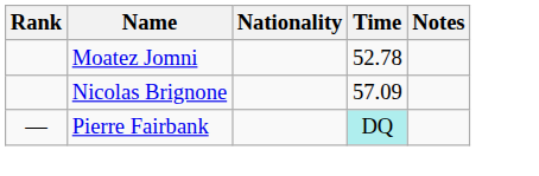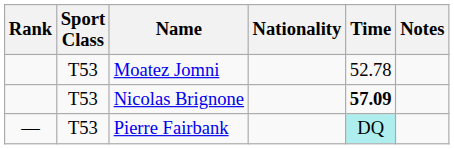+ column: Sport Class | T53 | T53 | T53
Nicolas Brignone | Time: normal -> bold
